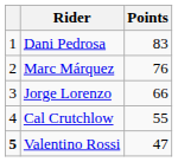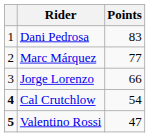Marc Márquez | Points: 76 -> 77
Cal Crutchlow | column 1: normal -> bold
Cal Crutchlow | Points: 55 -> 54
